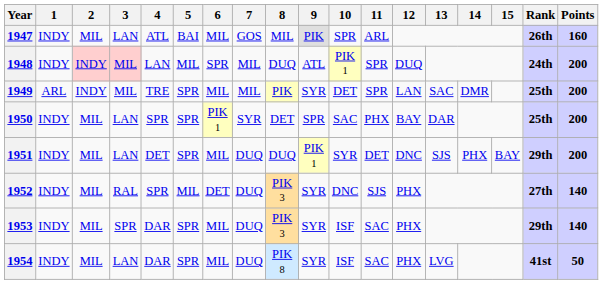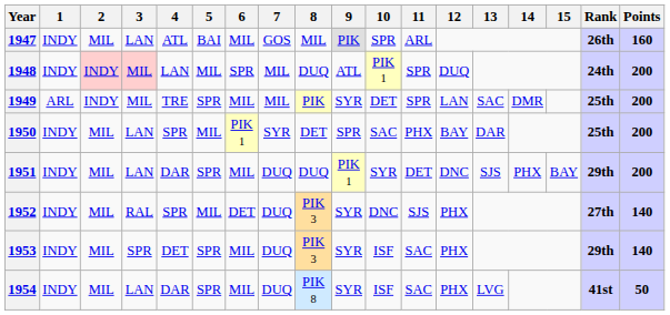1950 | 5: SPR -> MIL
1951 | 4: DET -> DAR
1953 | 4: DAR -> DET
